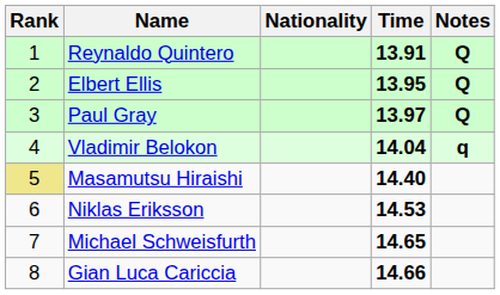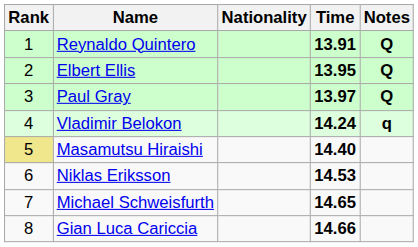Vladimir Belokon | Time: 14.04 -> 14.24
